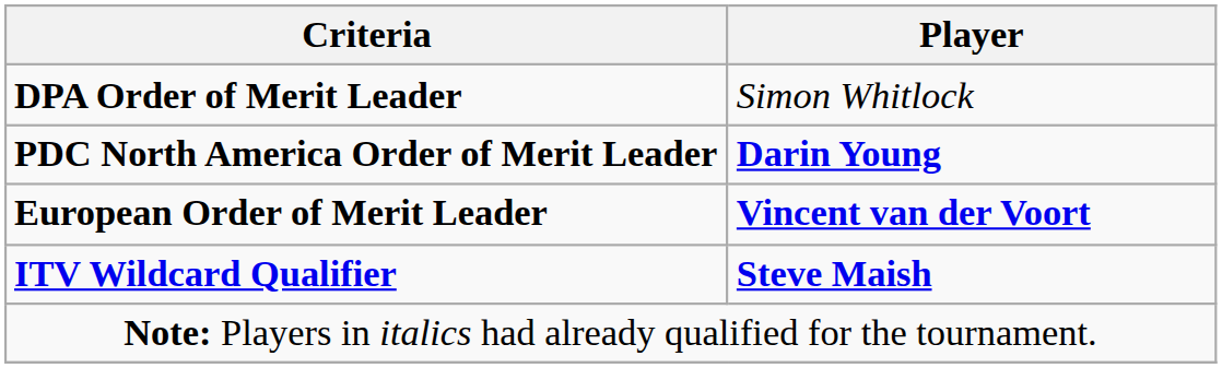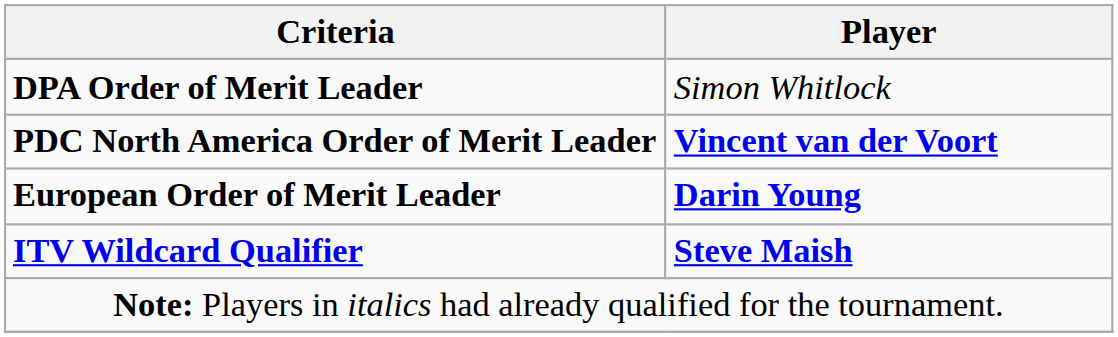PDC North America Order of Merit Leader | Player: Darin Young -> Vincent van der Voort
European Order of Merit Leader | Player: Vincent van der Voort -> Darin Young
